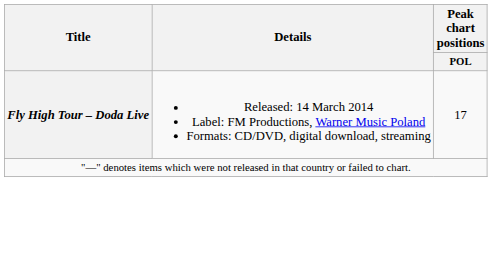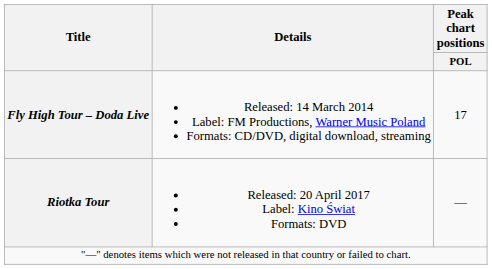+ row: Riotka Tour | Released: 20 April 2017 Label: Kino Świat Formats: DVD | —
